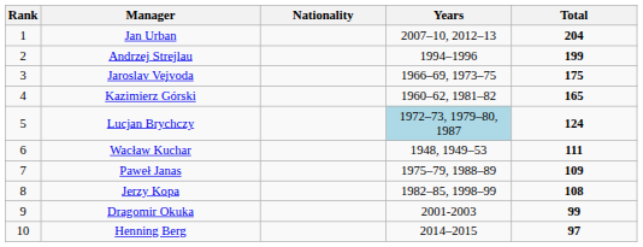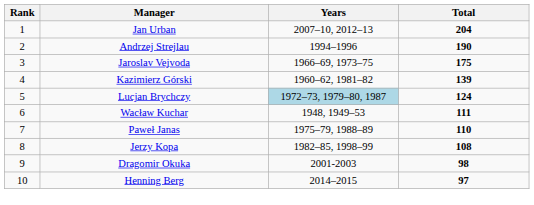- column: Nationality
Andrzej Strejlau | Total: 199 -> 190
Kazimierz Górski | Total: 165 -> 139
Paweł Janas | Total: 109 -> 110
Dragomir Okuka | Total: 99 -> 98
